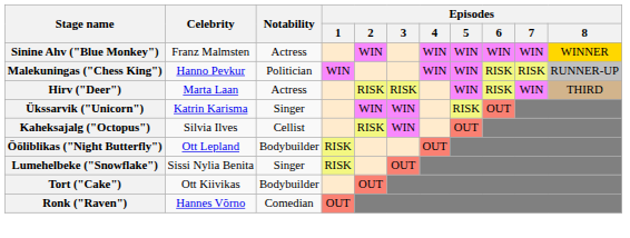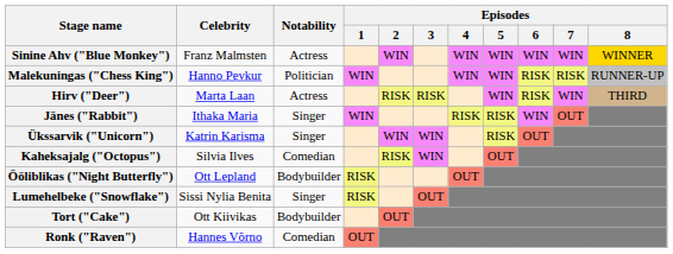+ row: Jänes ("Rabbit") | Ithaka Maria | Singer | WIN | RISK | RISK | WIN | OUT
Kaheksajalg ("Octopus") | Notability: Cellist -> Comedian
